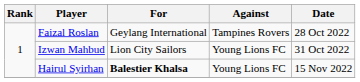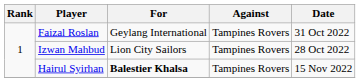Faizal Roslan | Date: 28 Oct 2022 -> 31 Oct 2022
Izwan Mahbud | Against: Young Lions FC -> Tampines Rovers
Izwan Mahbud | Date: 31 Oct 2022 -> 28 Oct 2022
Hairul Syirhan | Against: Young Lions FC -> Tampines Rovers
